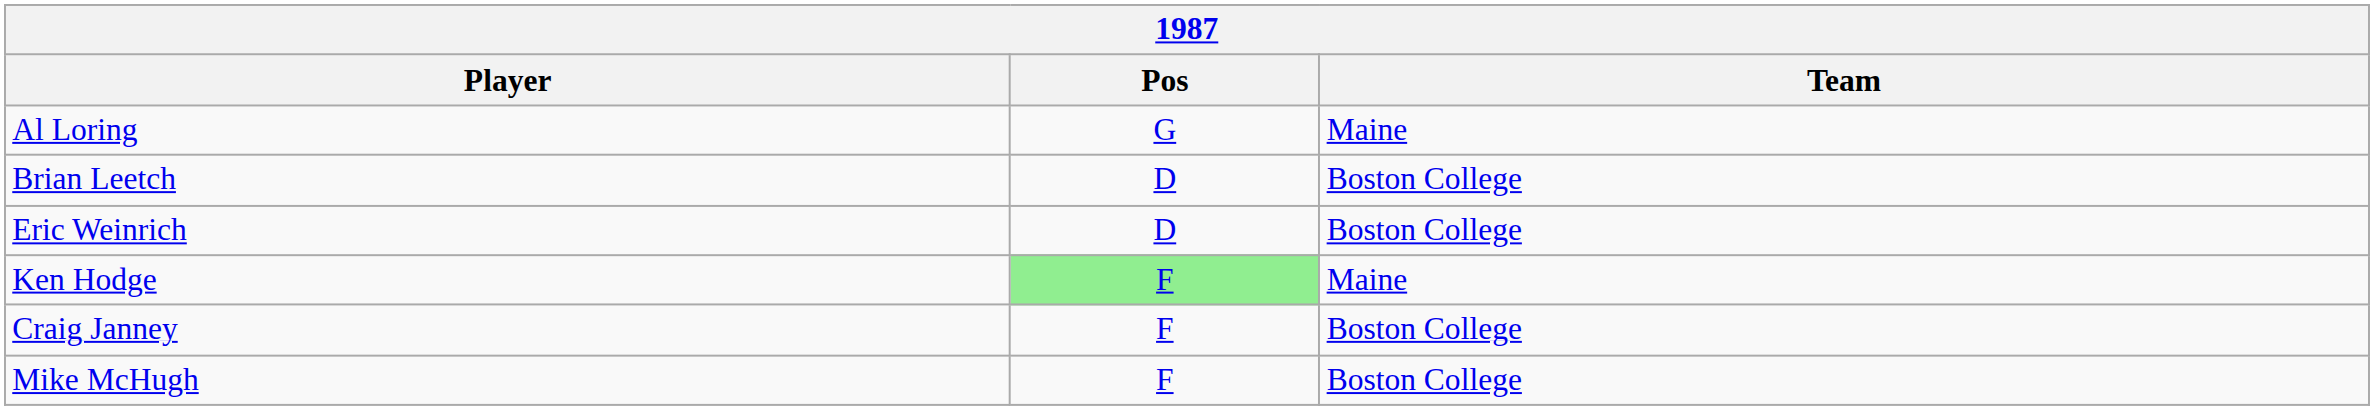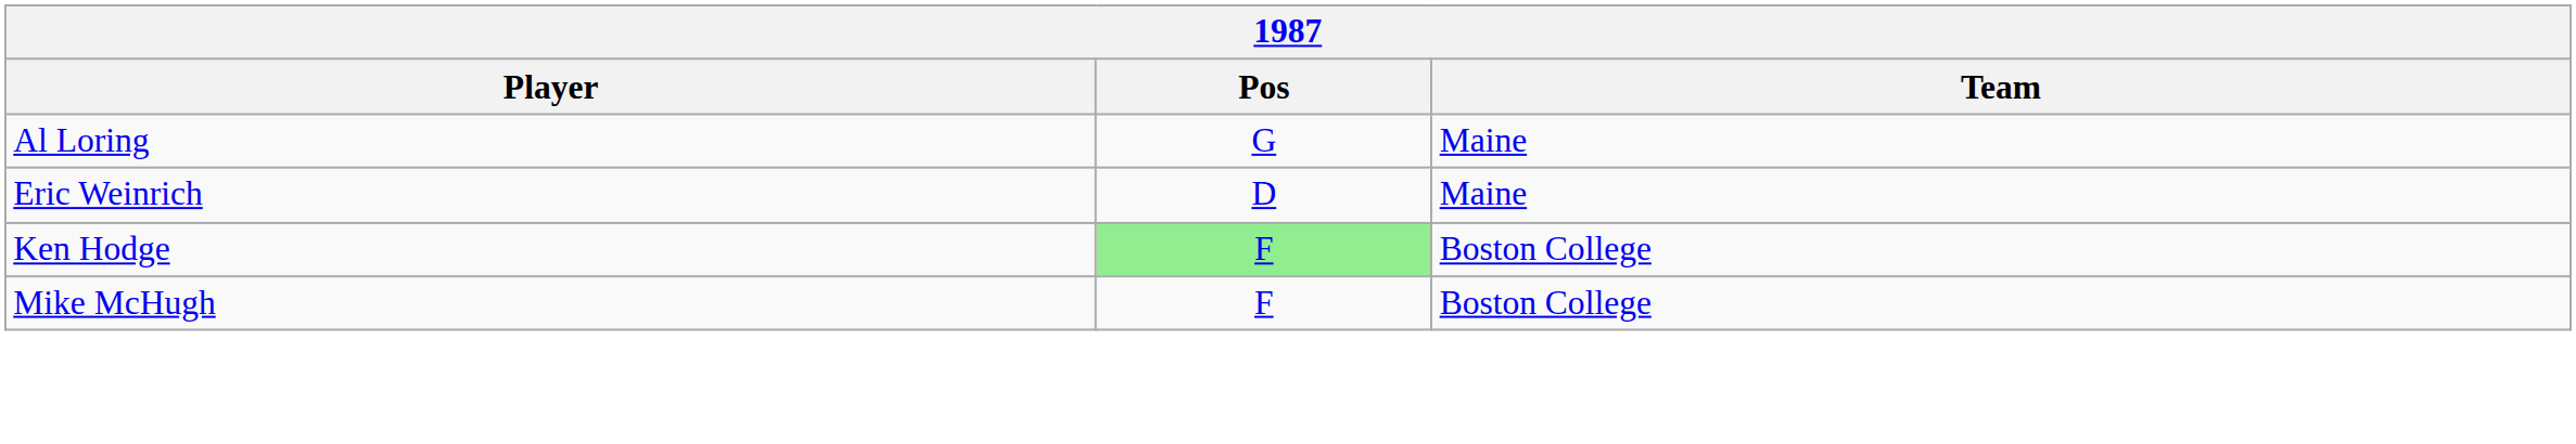- row: Brian Leetch | D | Boston College
Eric Weinrich | Team: Boston College -> Maine
Ken Hodge | Team: Maine -> Boston College
- row: Craig Janney | F | Boston College
